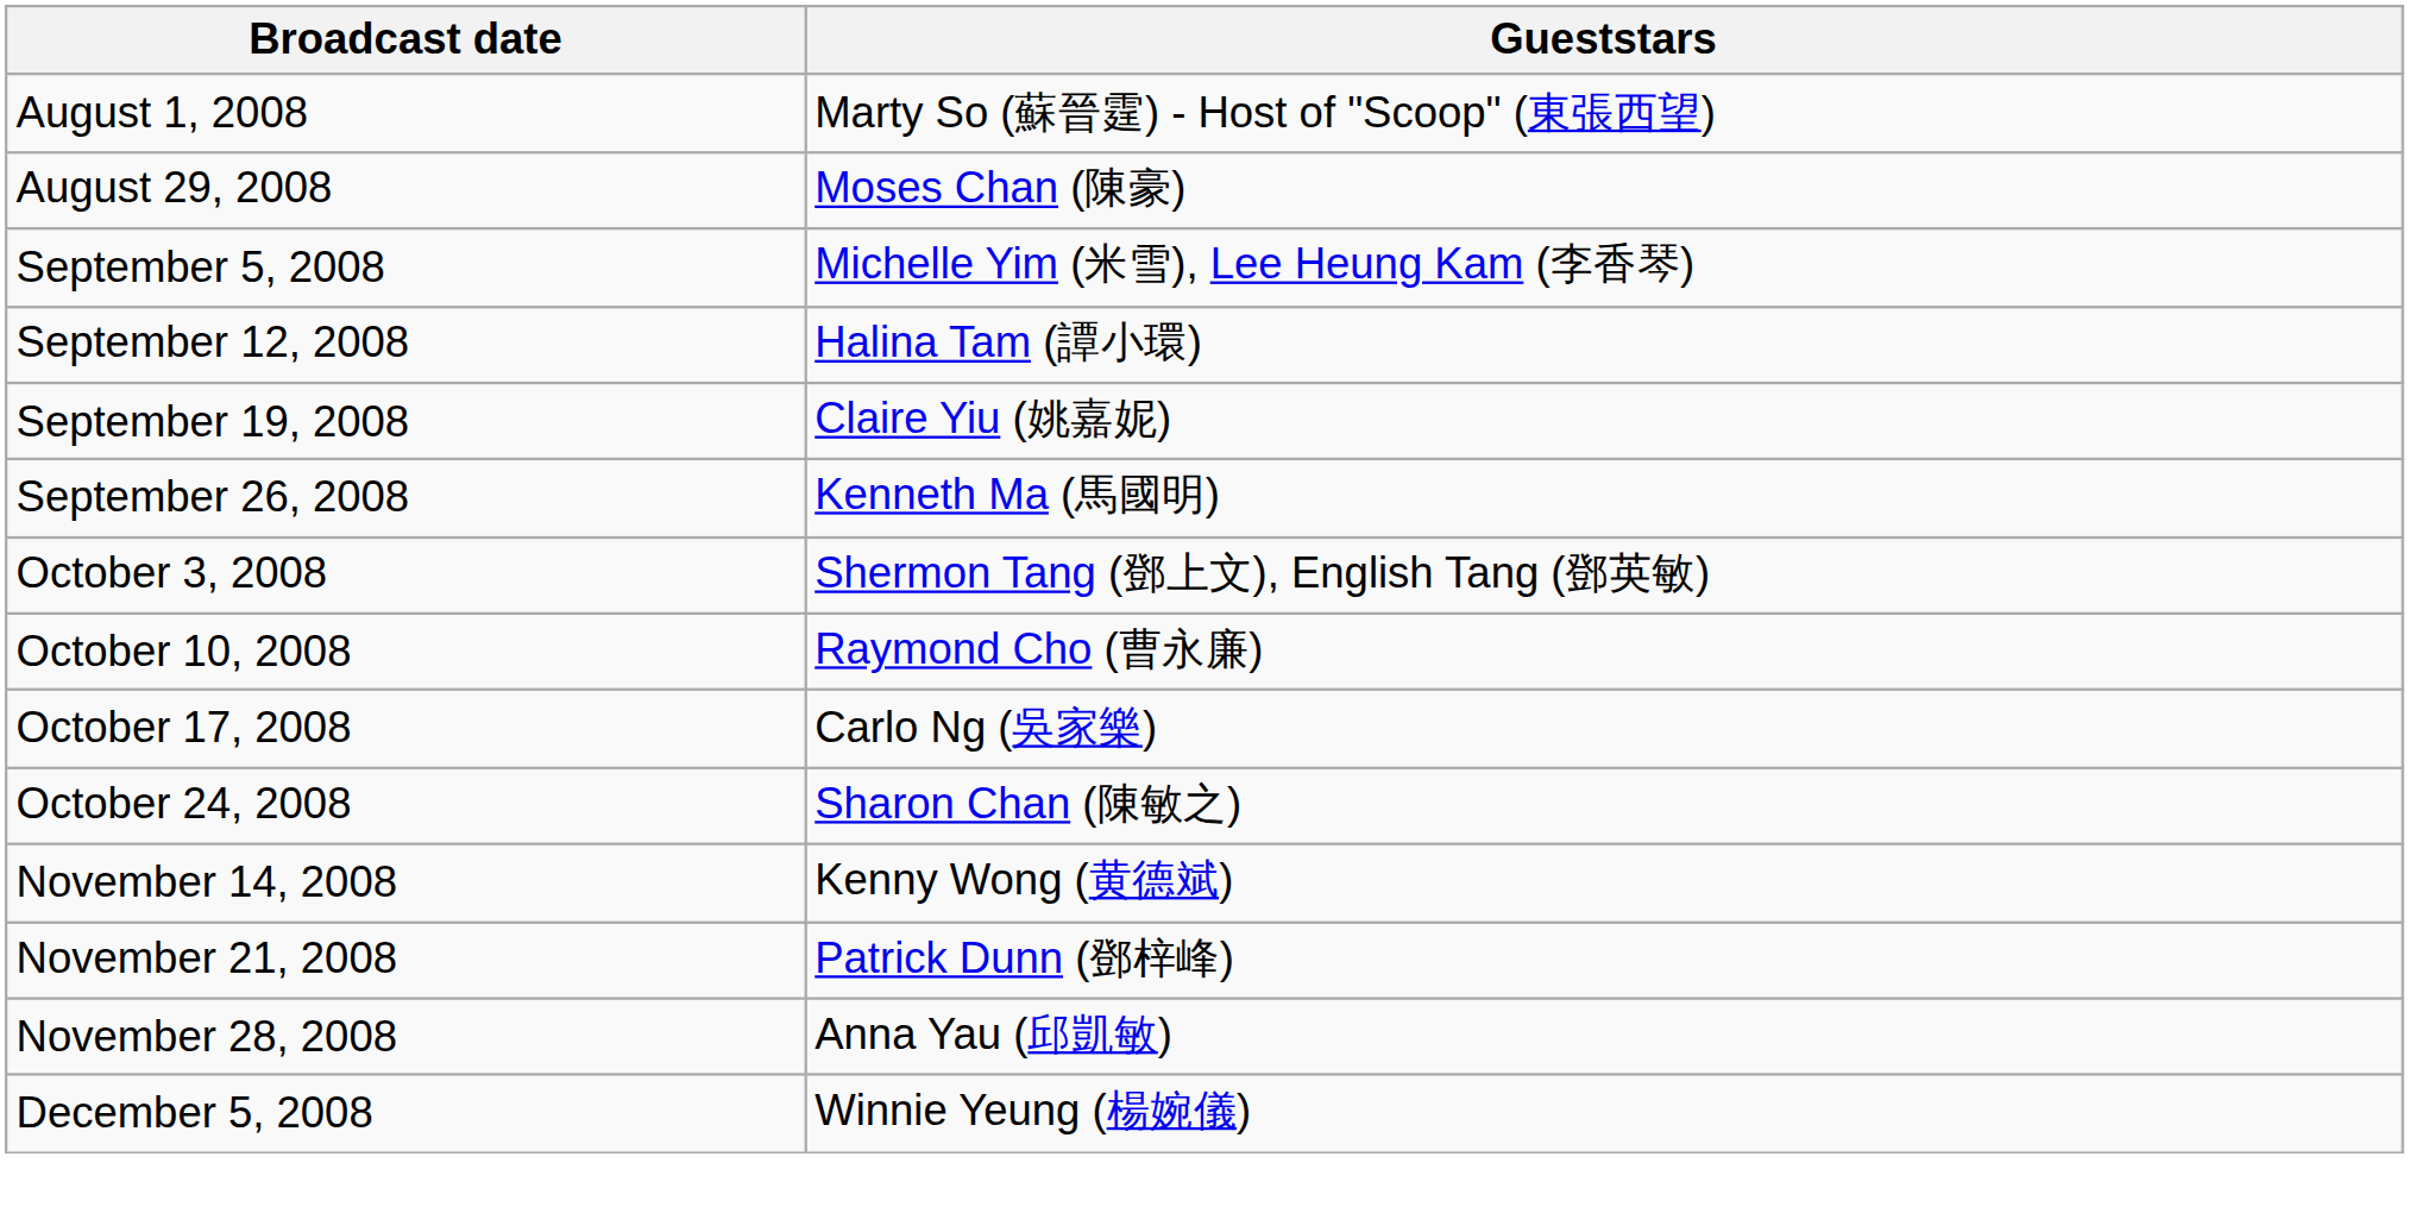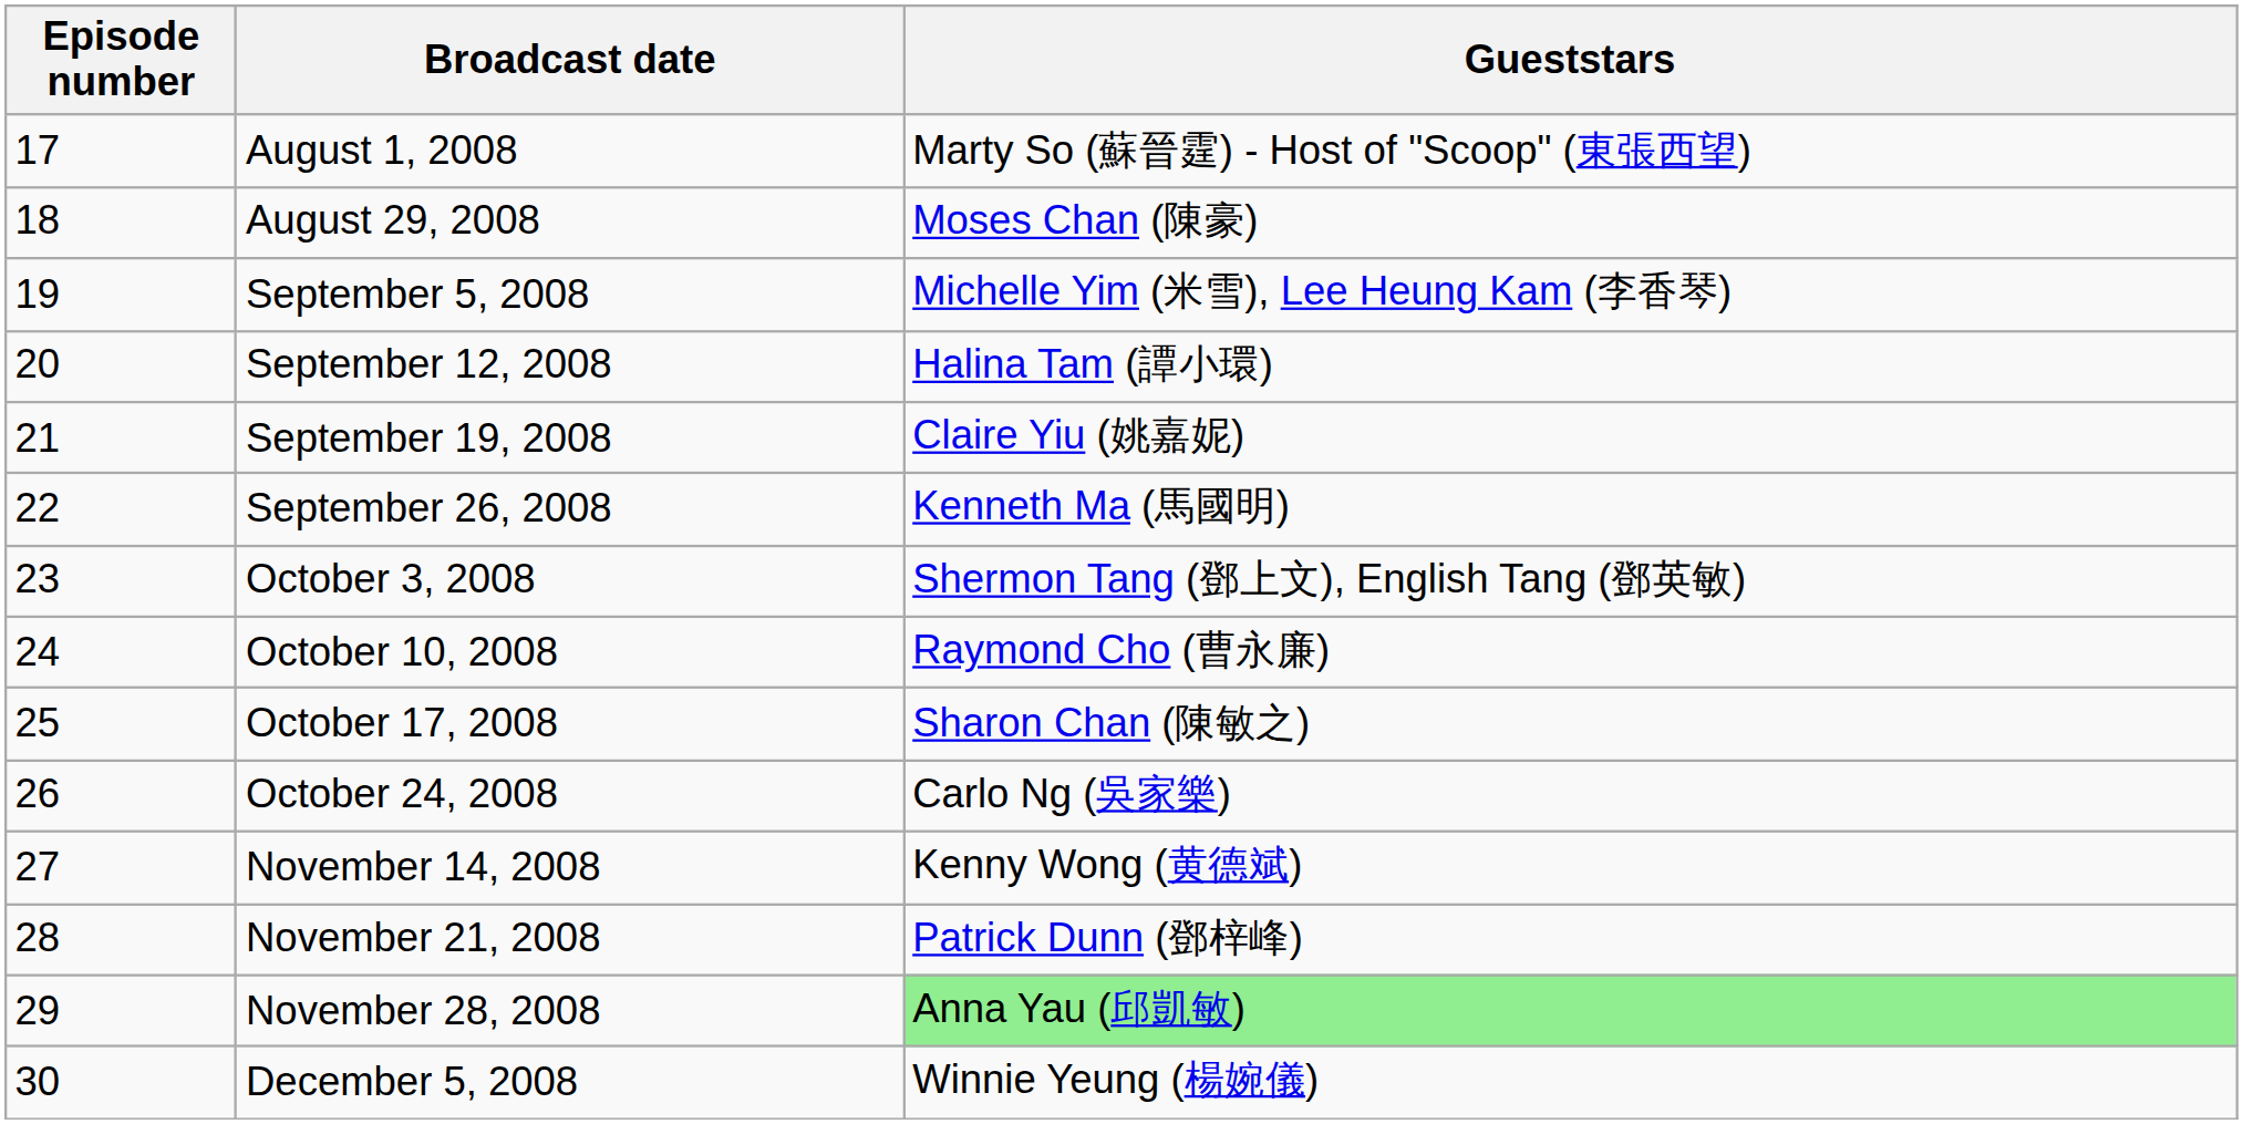+ column: Episode number | 17 | 18 | 19 | 20 | 21 | 22 | 23 | 24 | 25 | 26 | 27 | 28 | 29 | 30
October 17, 2008 | Gueststars: Carlo Ng (吳家樂) -> Sharon Chan (陳敏之)
October 24, 2008 | Gueststars: Sharon Chan (陳敏之) -> Carlo Ng (吳家樂)
November 28, 2008 | Gueststars: no background -> lightgreen background
